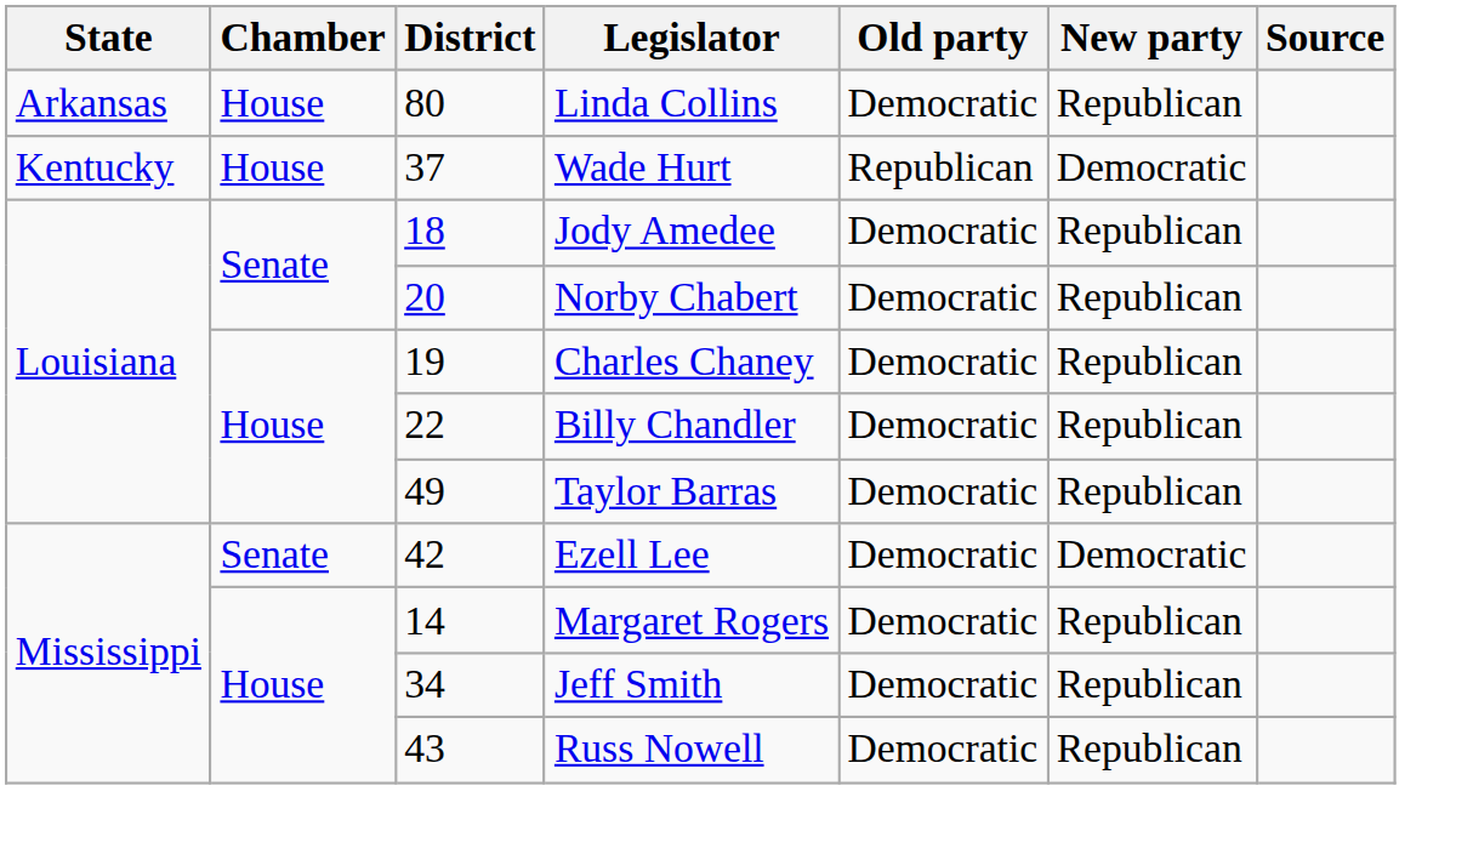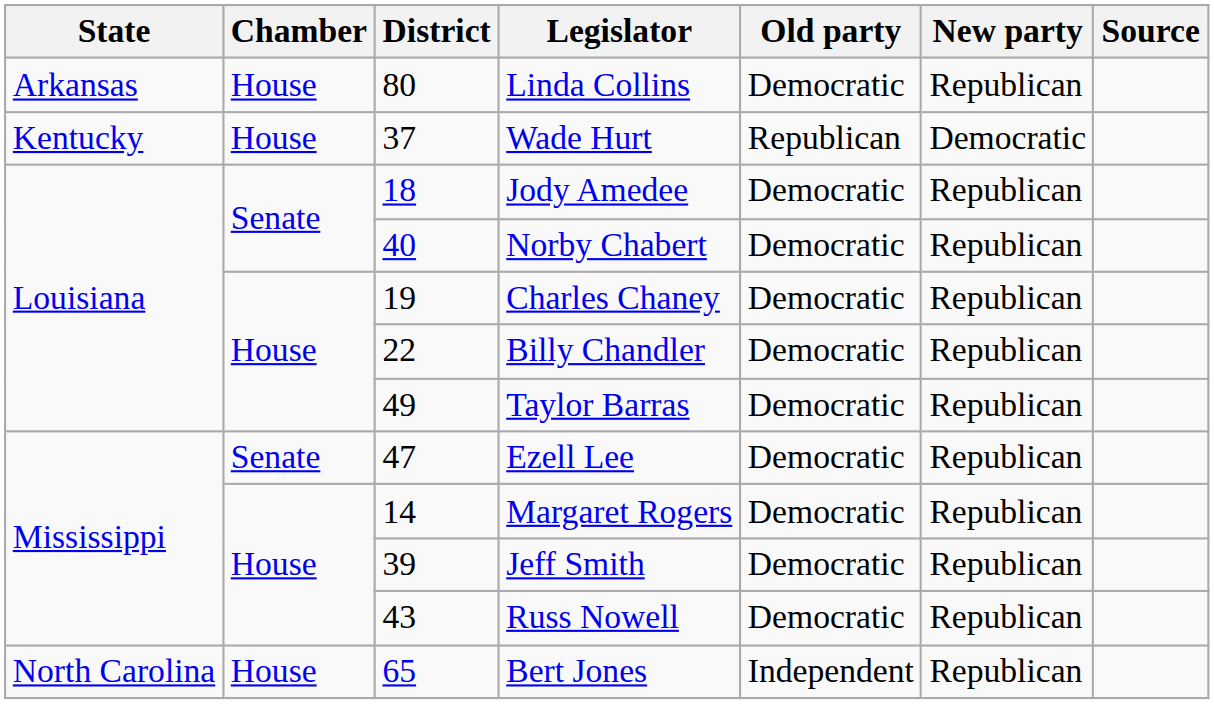Norby Chabert | District: 20 -> 40
Ezell Lee | District: 42 -> 47
Ezell Lee | New party: Democratic -> Republican
Jeff Smith | District: 34 -> 39
+ row: North Carolina | House | 65 | Bert Jones | Independent | Republican
